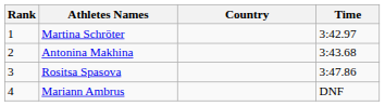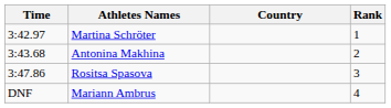columns swapped: Rank <-> Time
